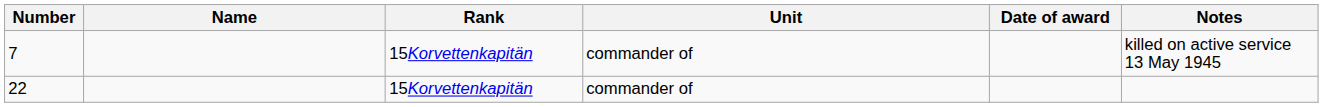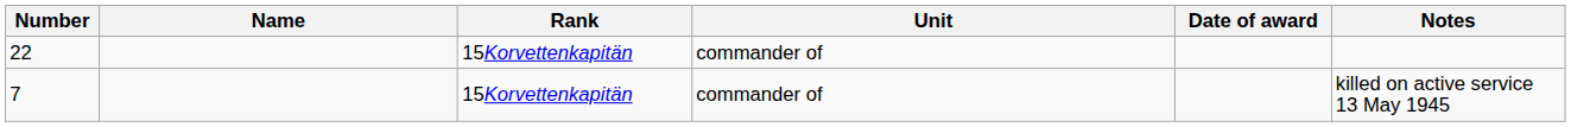rows swapped: 7 <-> 22
